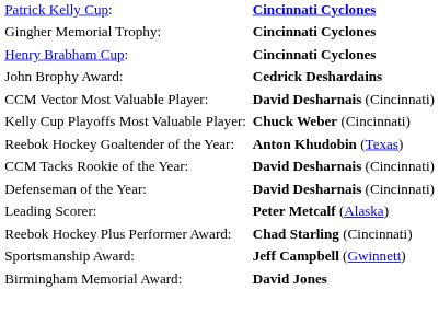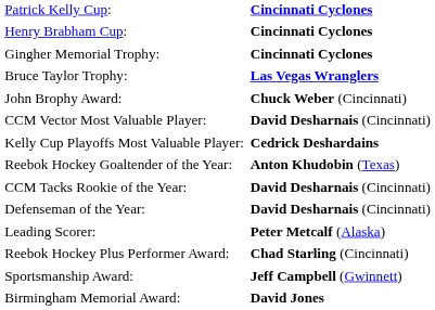rows swapped: Henry Brabham Cup: <-> Gingher Memorial Trophy:
+ row: Bruce Taylor Trophy: | Las Vegas Wranglers
John Brophy Award: | column 2: Cedrick Deshardains -> Chuck Weber (Cincinnati)
Kelly Cup Playoffs Most Valuable Player: | column 2: Chuck Weber (Cincinnati) -> Cedrick Deshardains
